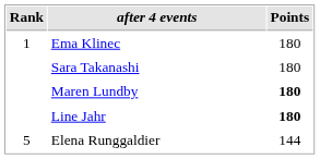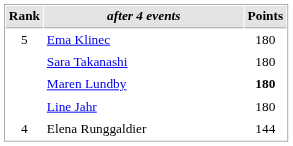Ema Klinec | Rank: 1 -> 5
Line Jahr | Points: bold -> normal
Elena Runggaldier | Rank: 5 -> 4
